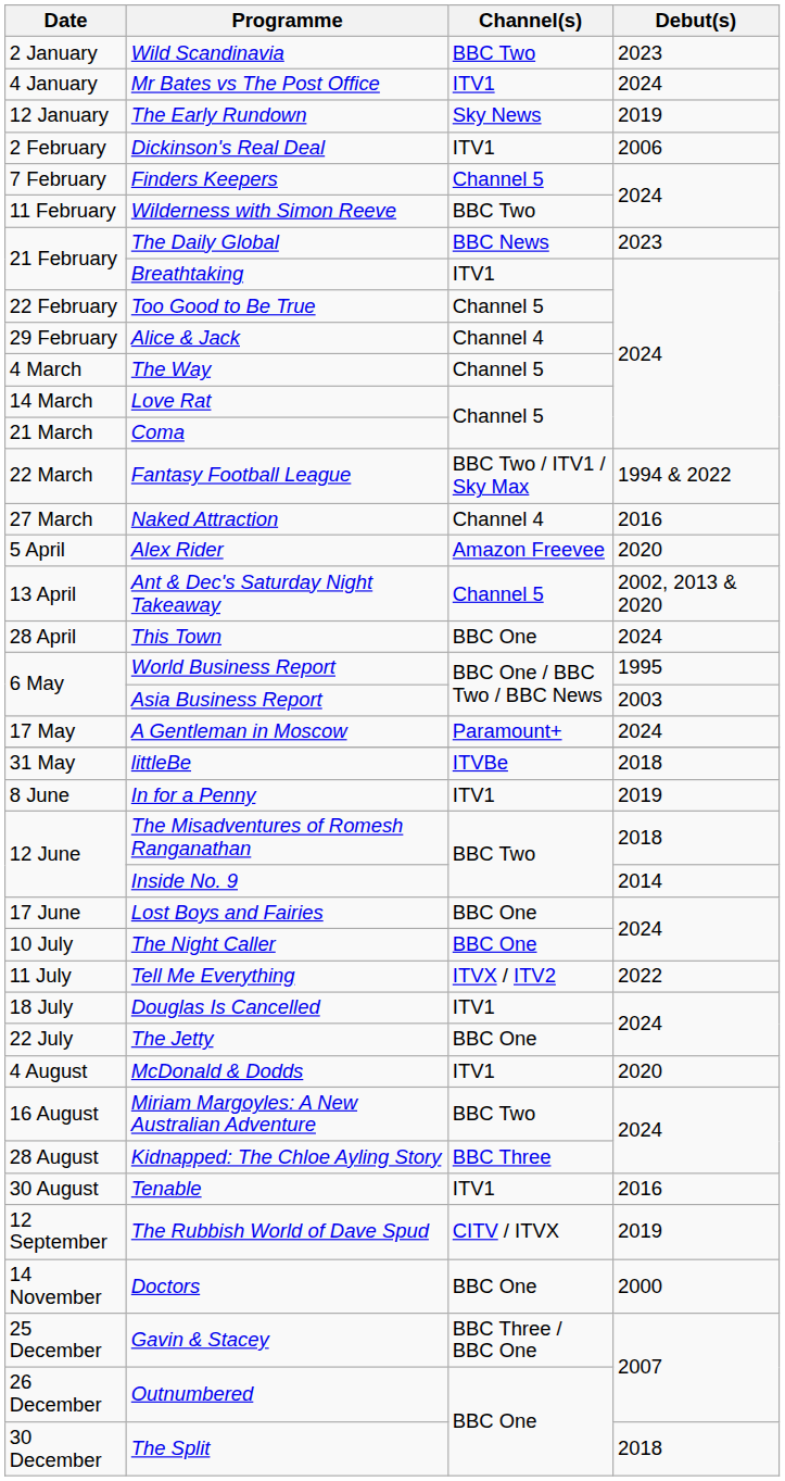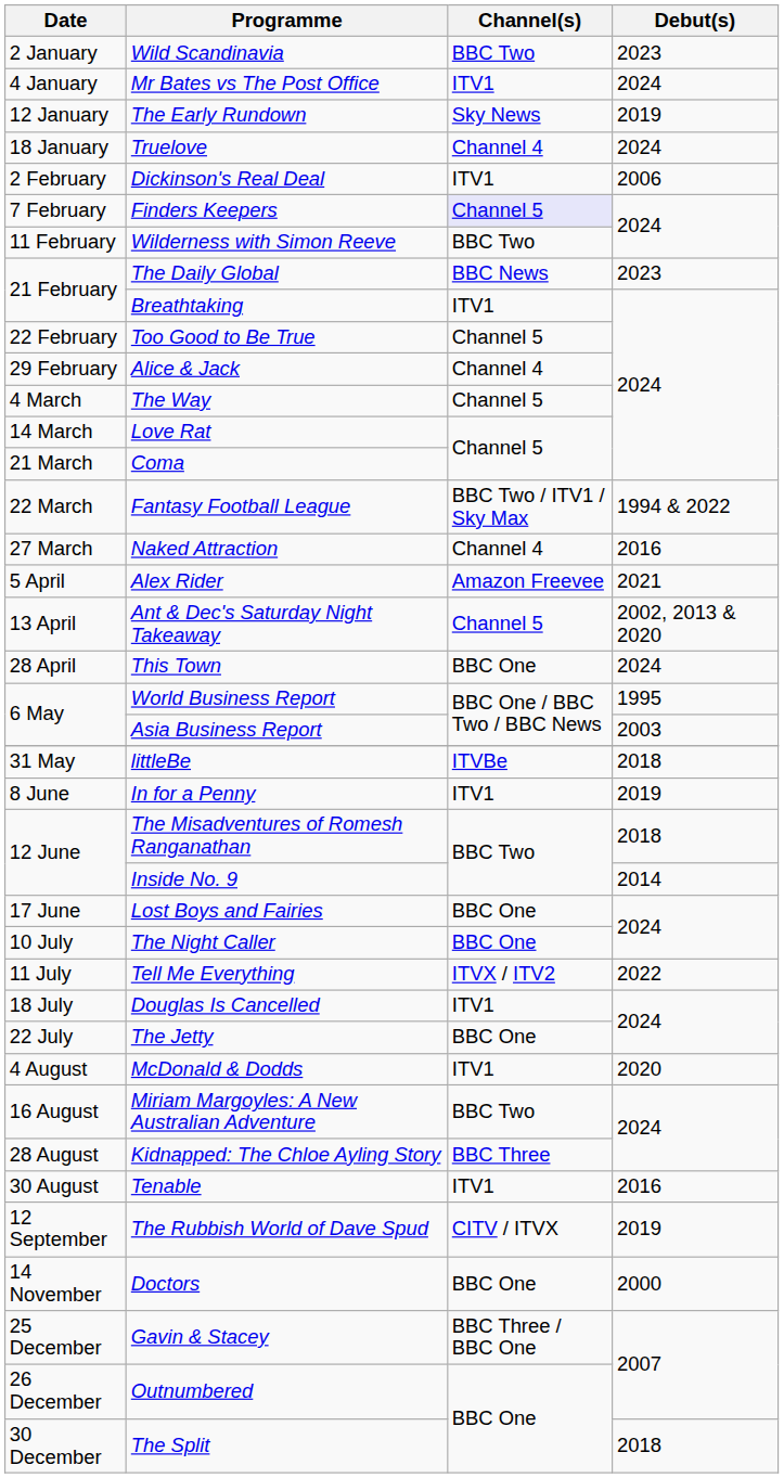+ row: 18 January | Truelove | Channel 4 | 2024
Finders Keepers | Channel(s): no background -> lavender background
Alex Rider | Debut(s): 2020 -> 2021
- row: 17 May | A Gentleman in Moscow | Paramount+ | 2024
